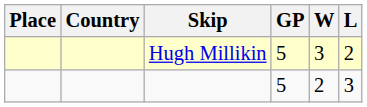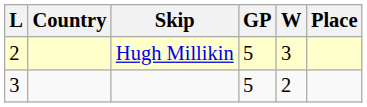columns swapped: Place <-> L
